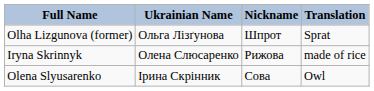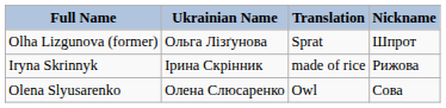columns swapped: Nickname <-> Translation
Iryna Skrinnyk | Ukrainian Name: Олена Слюсаренко -> Ірина Скрінник
Olena Slyusarenko | Ukrainian Name: Ірина Скрінник -> Олена Слюсаренко
